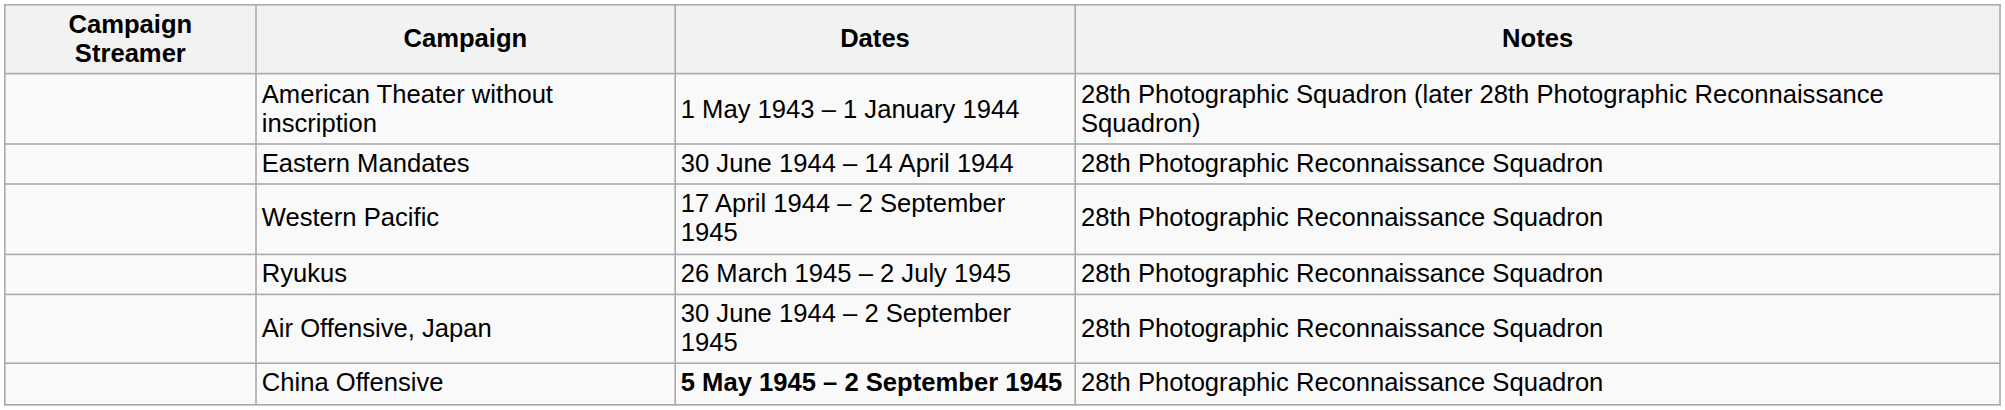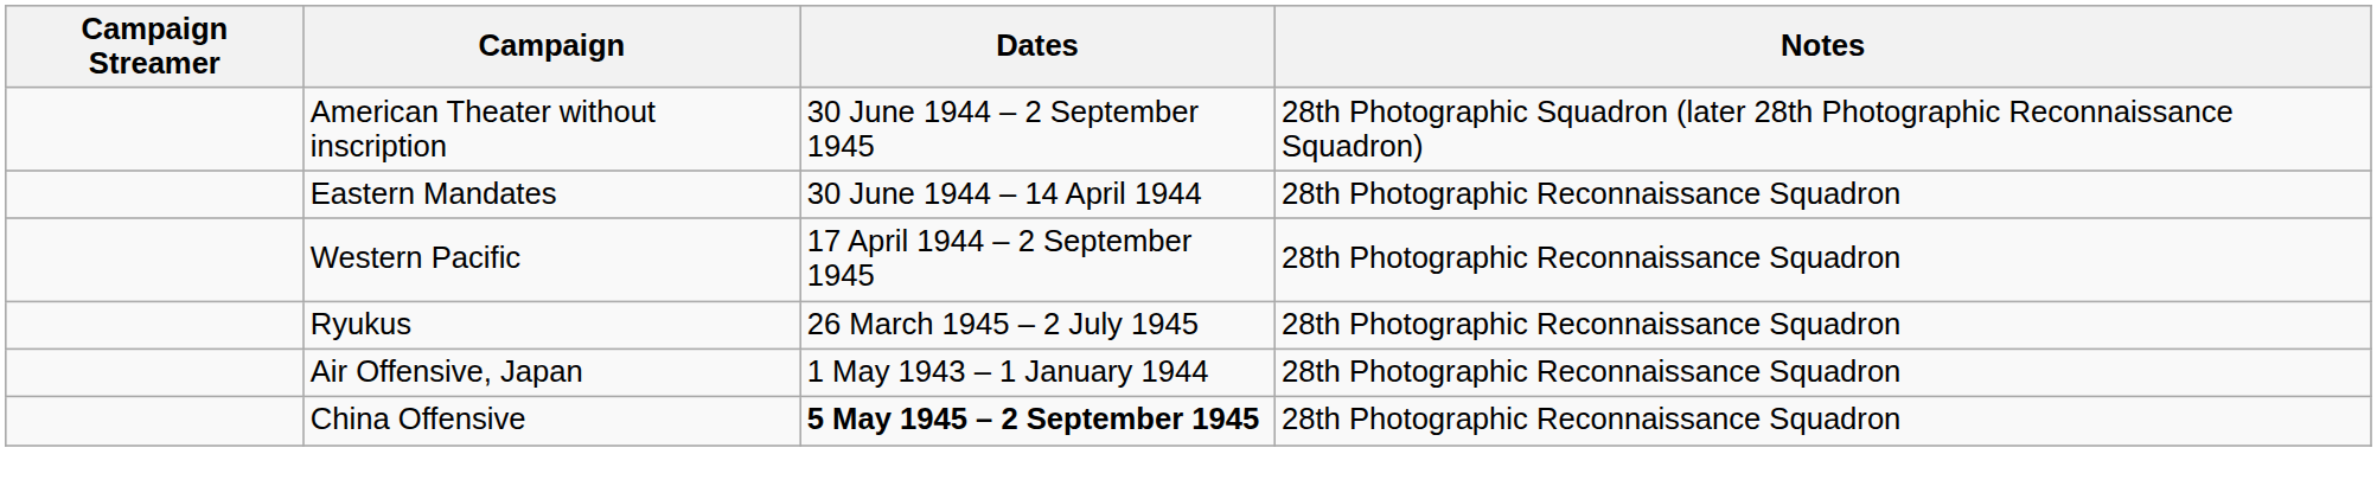American Theater without inscription | Dates: 1 May 1943 – 1 January 1944 -> 30 June 1944 – 2 September 1945
Air Offensive, Japan | Dates: 30 June 1944 – 2 September 1945 -> 1 May 1943 – 1 January 1944
